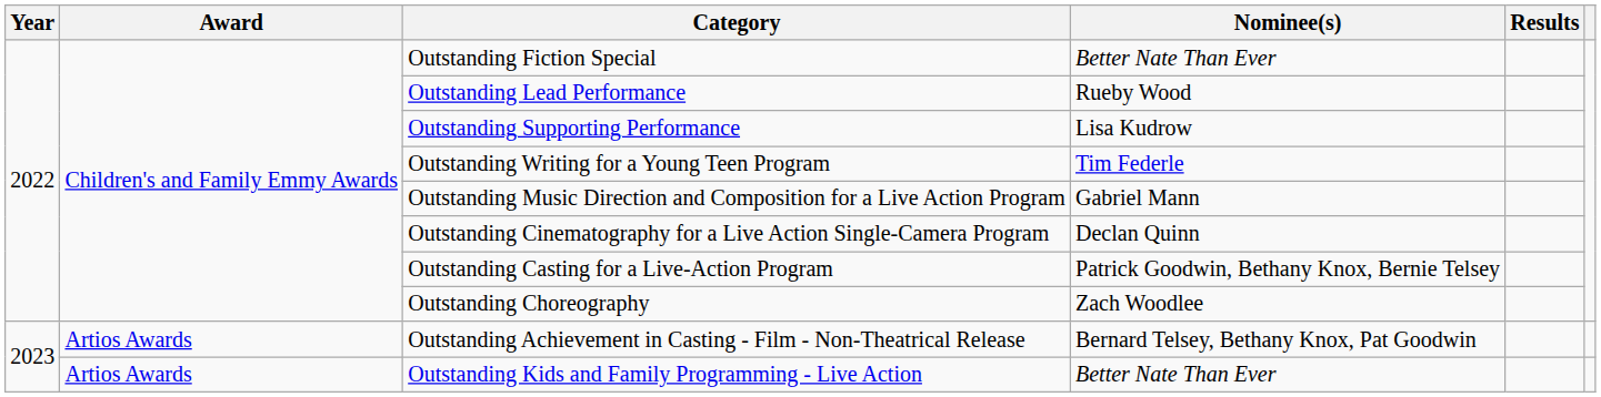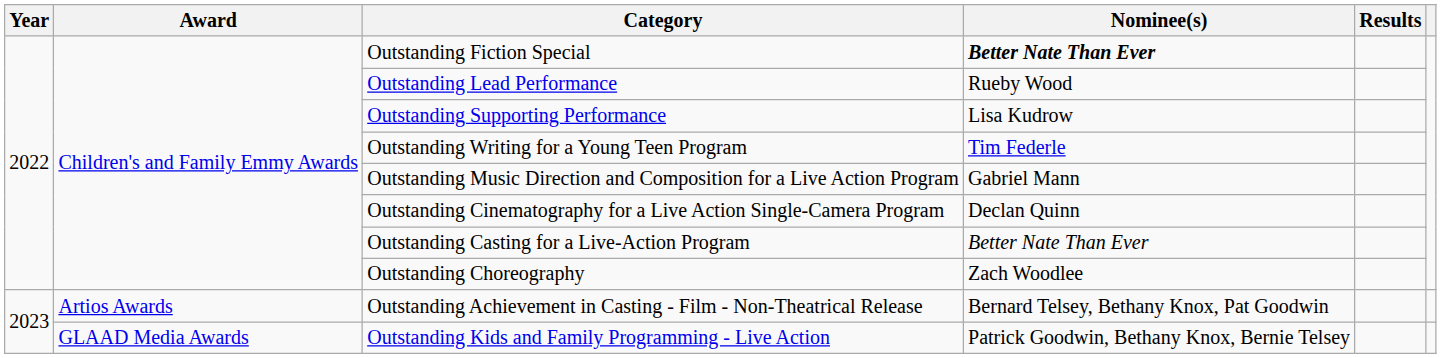Outstanding Fiction Special | Nominee(s): normal -> bold
Outstanding Casting for a Live-Action Program | Nominee(s): Patrick Goodwin, Bethany Knox, Bernie Telsey -> Better Nate Than Ever
Outstanding Kids and Family Programming - Live Action | Award: Artios Awards -> GLAAD Media Awards
Outstanding Kids and Family Programming - Live Action | Nominee(s): Better Nate Than Ever -> Patrick Goodwin, Bethany Knox, Bernie Telsey
